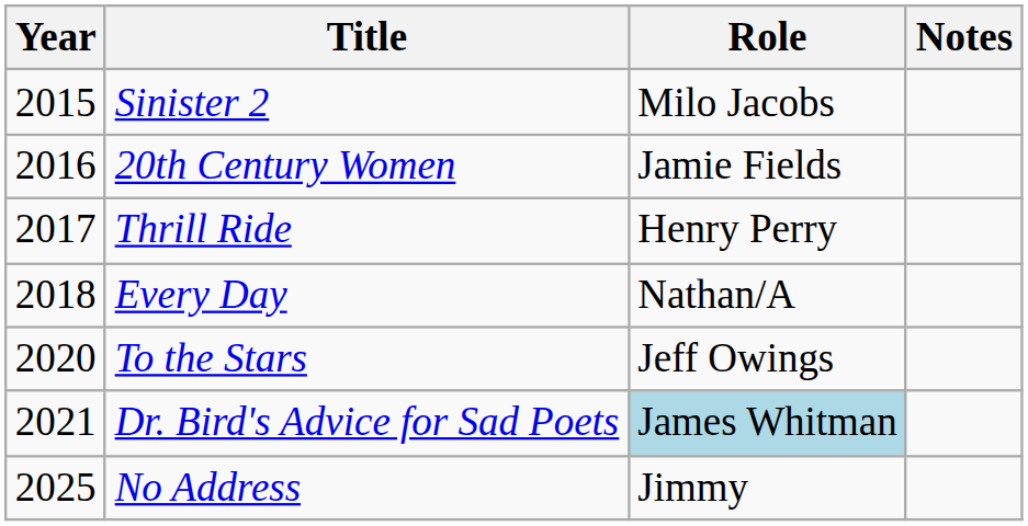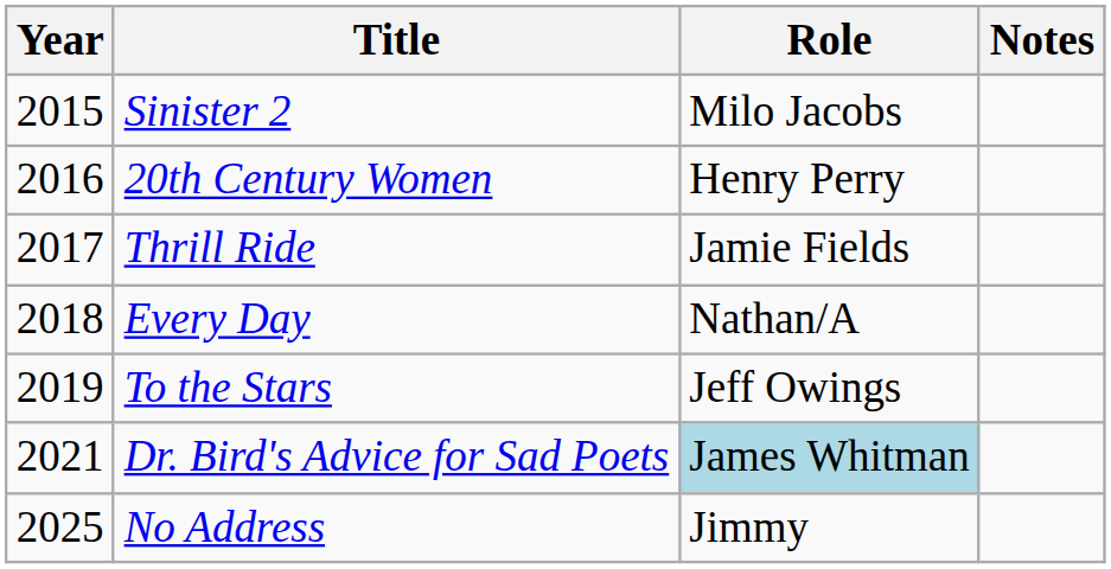20th Century Women | Role: Jamie Fields -> Henry Perry
Thrill Ride | Role: Henry Perry -> Jamie Fields
To the Stars | Year: 2020 -> 2019
